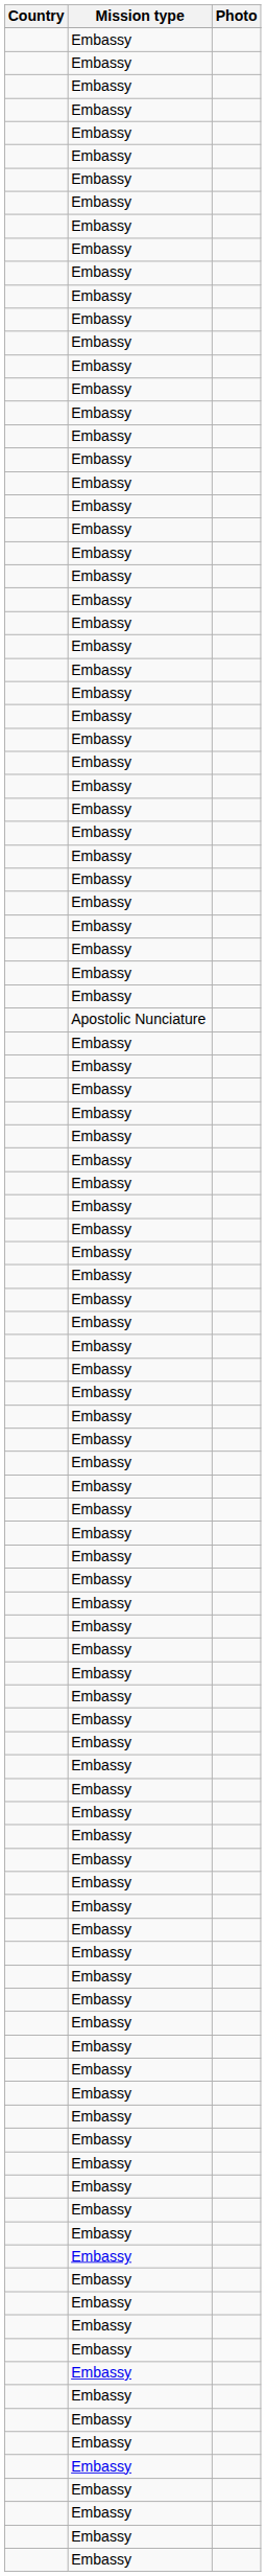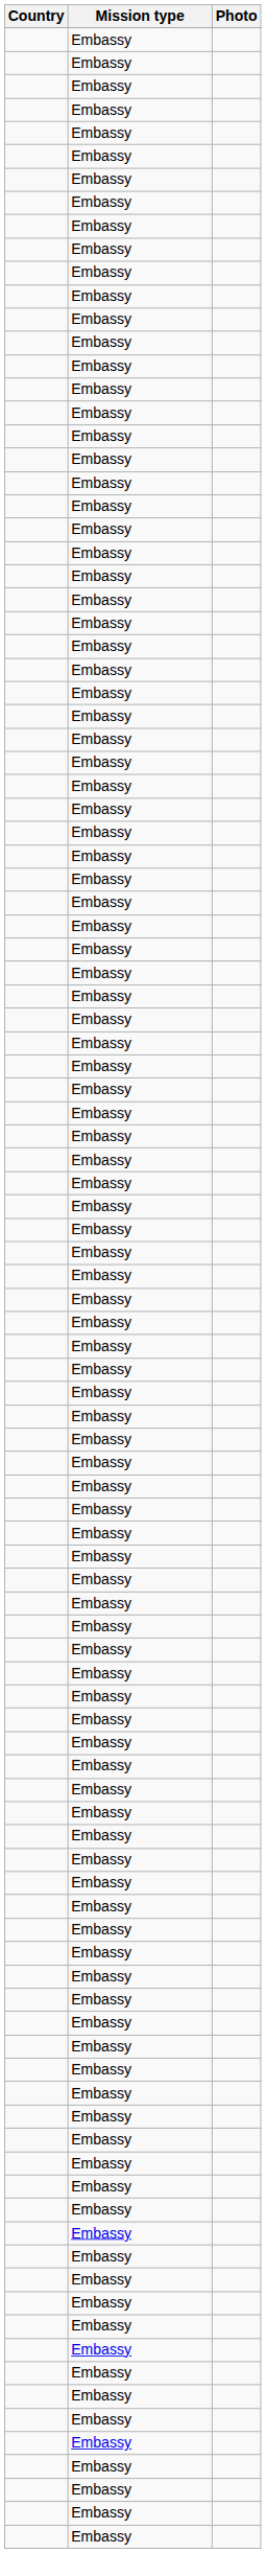- row: Apostolic Nunciature
